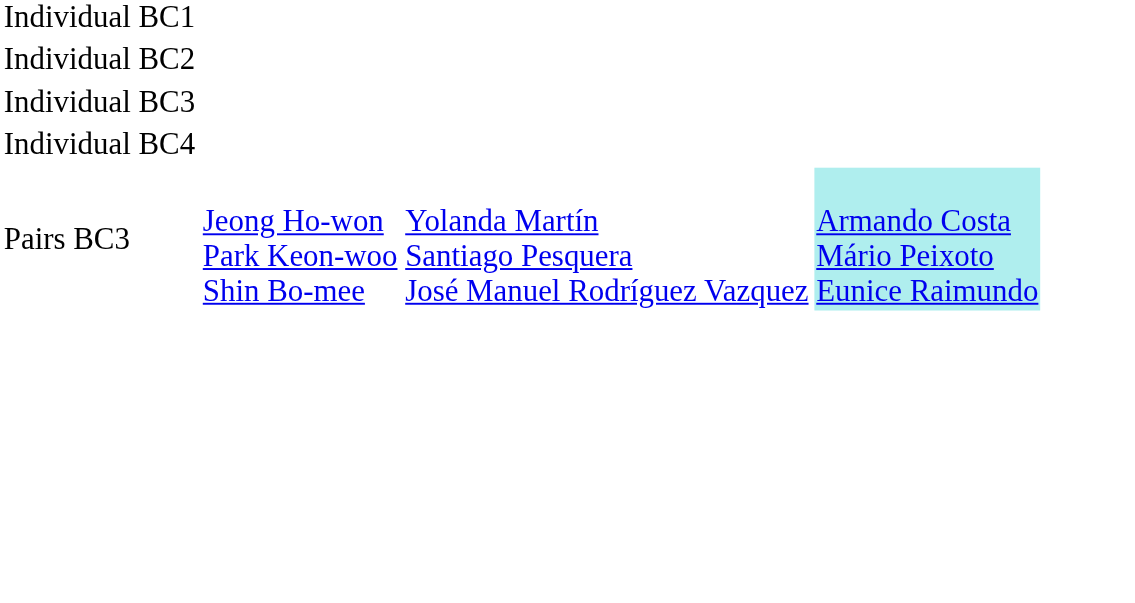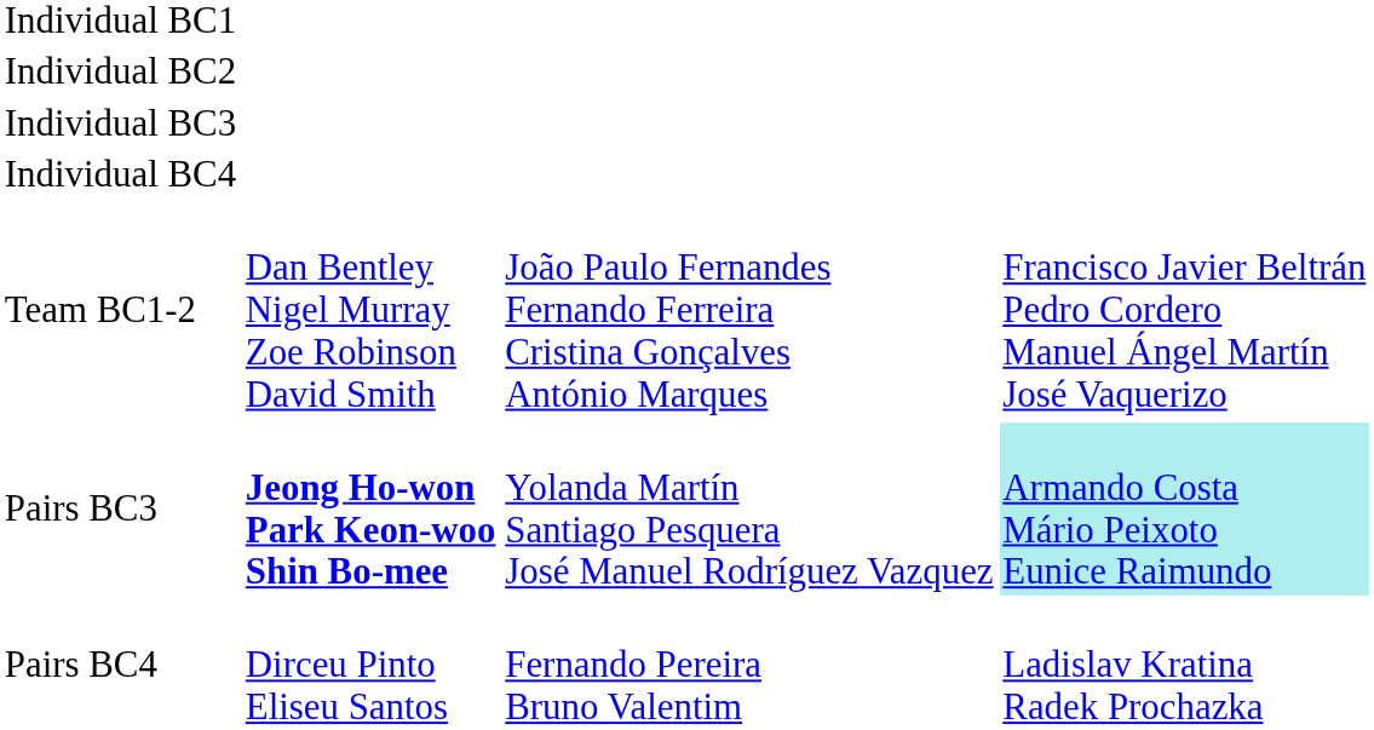+ row: Team BC1-2 | Dan Bentley Nigel Murray Zoe Robinson David Smith | João Paulo Fernandes Fernando Ferreira Cristina Gonçalves António Marques | Francisco Javier Beltrán Pedro Cordero Manuel Ángel Martín José Vaquerizo
Pairs BC3 | column 2: normal -> bold
+ row: Pairs BC4 | Dirceu Pinto Eliseu Santos | Fernando Pereira Bruno Valentim | Ladislav Kratina Radek Prochazka
